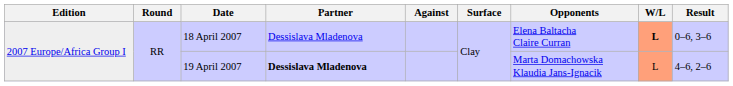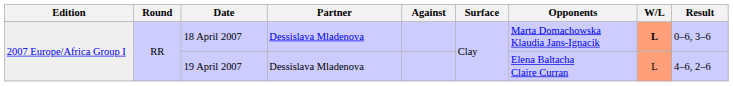18 April 2007 | Opponents: Elena Baltacha Claire Curran -> Marta Domachowska Klaudia Jans-Ignacik
19 April 2007 | Partner: bold -> normal
19 April 2007 | Opponents: Marta Domachowska Klaudia Jans-Ignacik -> Elena Baltacha Claire Curran
